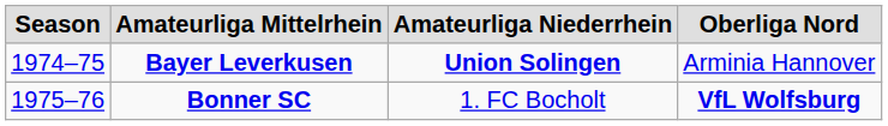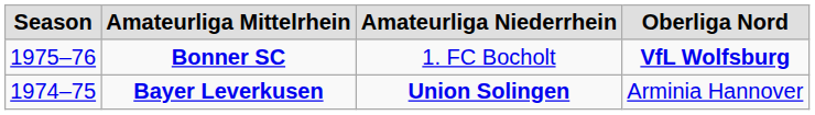rows swapped: Bayer Leverkusen <-> Bonner SC
